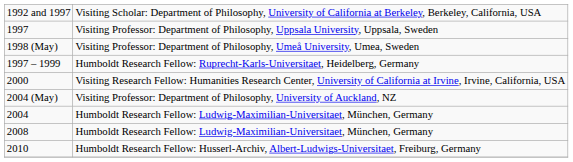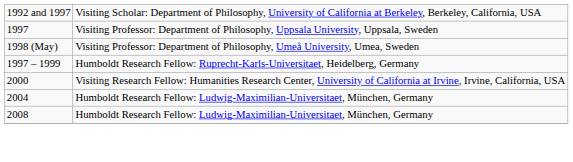- row: 2004 (May) | Visiting Professor: Department of Philosophy, University of Auckland, NZ
- row: 2010 | Humboldt Research Fellow: Husserl-Archiv, Albert-Ludwigs-Universitaet, Freiburg, Germany
